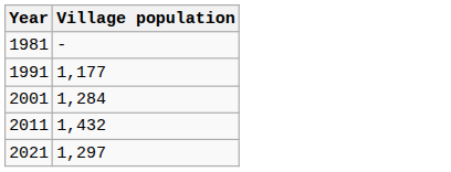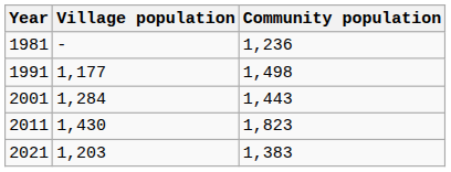+ column: Community population | 1,236 | 1,498 | 1,443 | 1,823 | 1,383
2011 | Village population: 1,432 -> 1,430
2021 | Village population: 1,297 -> 1,203
